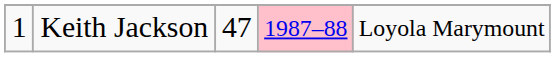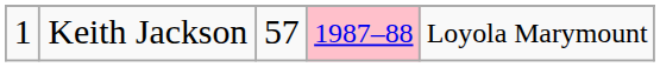Keith Jackson | column 3: 47 -> 57
